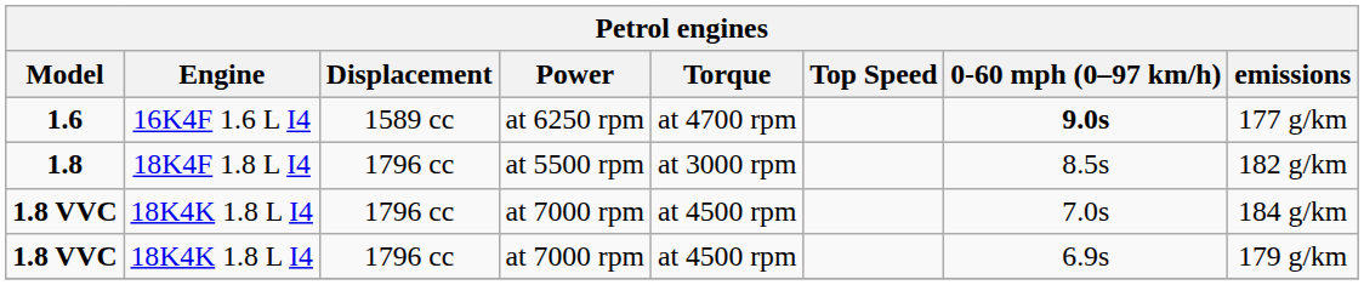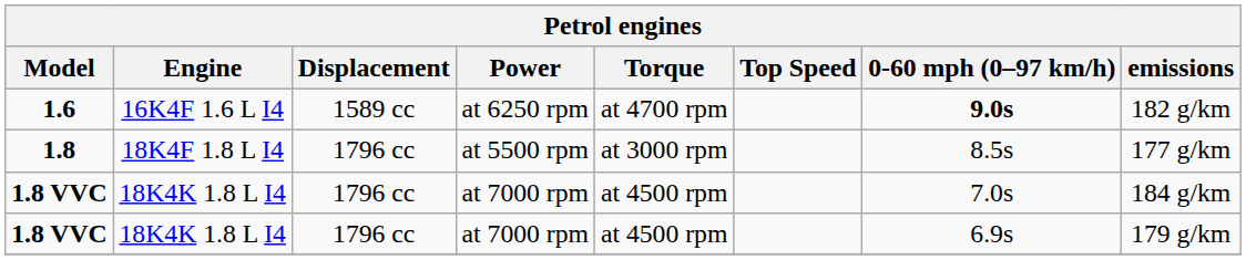1.6 | emissions: 177 g/km -> 182 g/km
1.8 | emissions: 182 g/km -> 177 g/km
